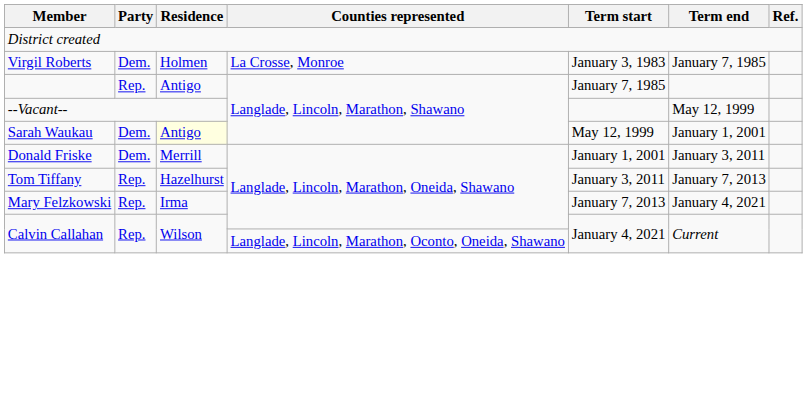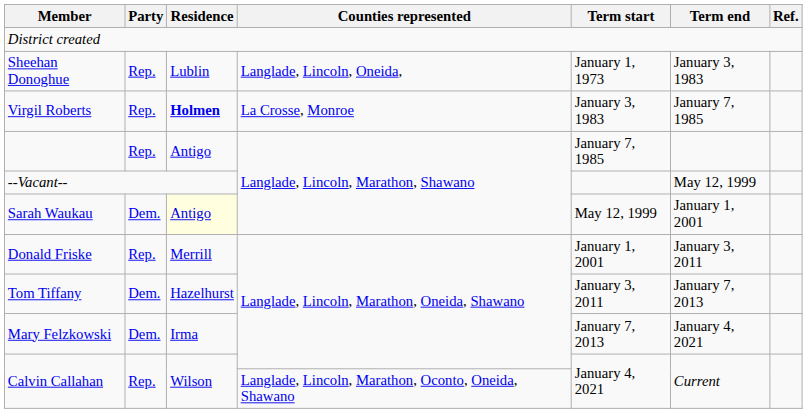+ row: Sheehan Donoghue | Rep. | Lublin | Langlade, Lincoln, Oneida, | January 1, 1973 | January 3, 1983
Virgil Roberts | Party: Dem. -> Rep.
Virgil Roberts | Residence: normal -> bold
Donald Friske | Party: Dem. -> Rep.
Tom Tiffany | Party: Rep. -> Dem.
Mary Felzkowski | Party: Rep. -> Dem.
